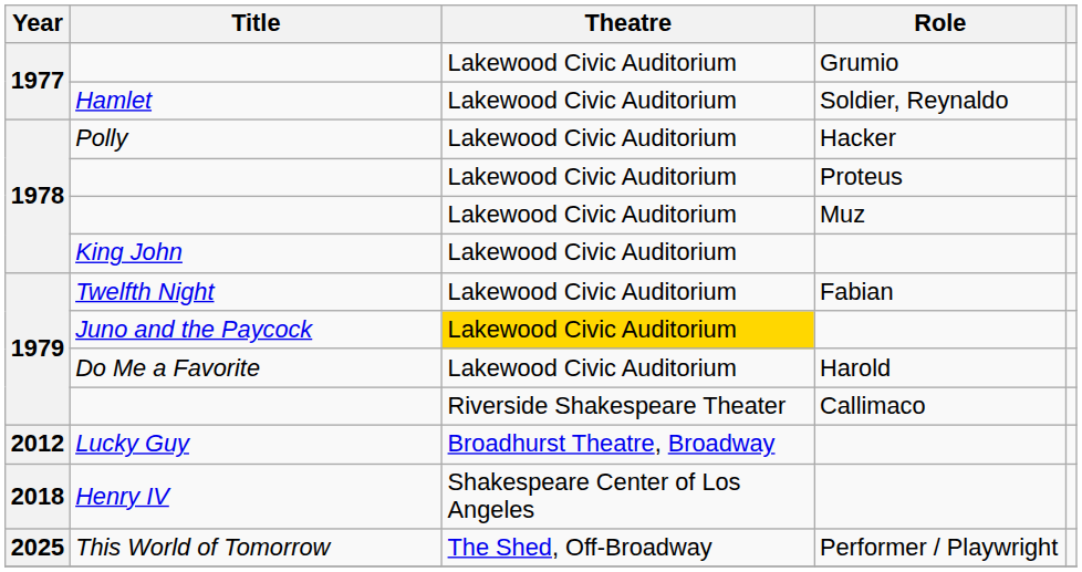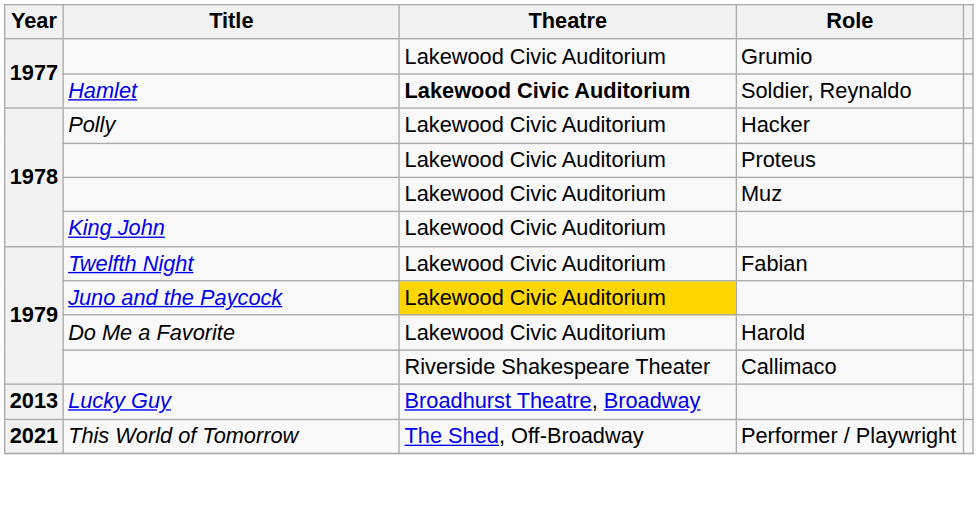Hamlet | Theatre: normal -> bold
Lucky Guy | Year: 2012 -> 2013
- row: 2018 | Henry IV | Shakespeare Center of Los Angeles
This World of Tomorrow | Year: 2025 -> 2021
